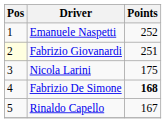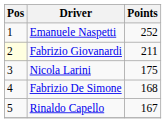Fabrizio Giovanardi | Points: 251 -> 211
Fabrizio De Simone | Points: bold -> normal
